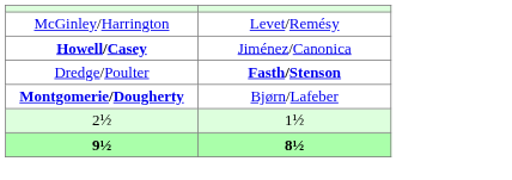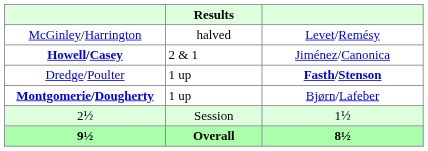+ column: Results | halved | 2 & 1 | 1 up | 1 up | Session | Overall
